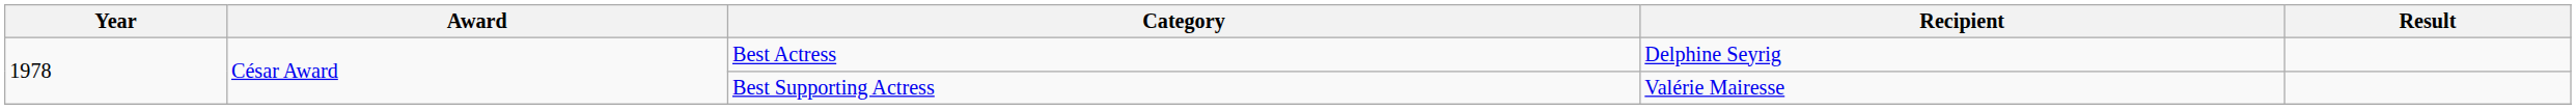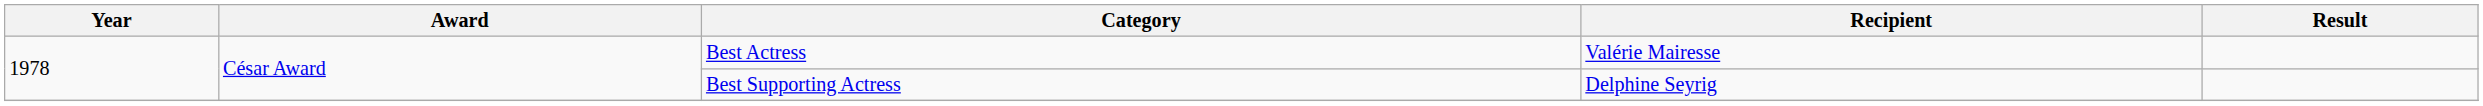Best Actress | Recipient: Delphine Seyrig -> Valérie Mairesse
Best Supporting Actress | Recipient: Valérie Mairesse -> Delphine Seyrig
